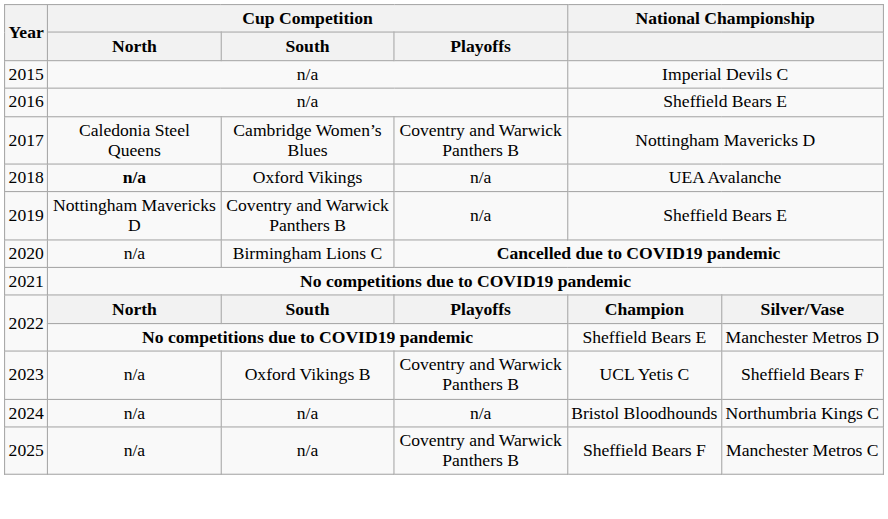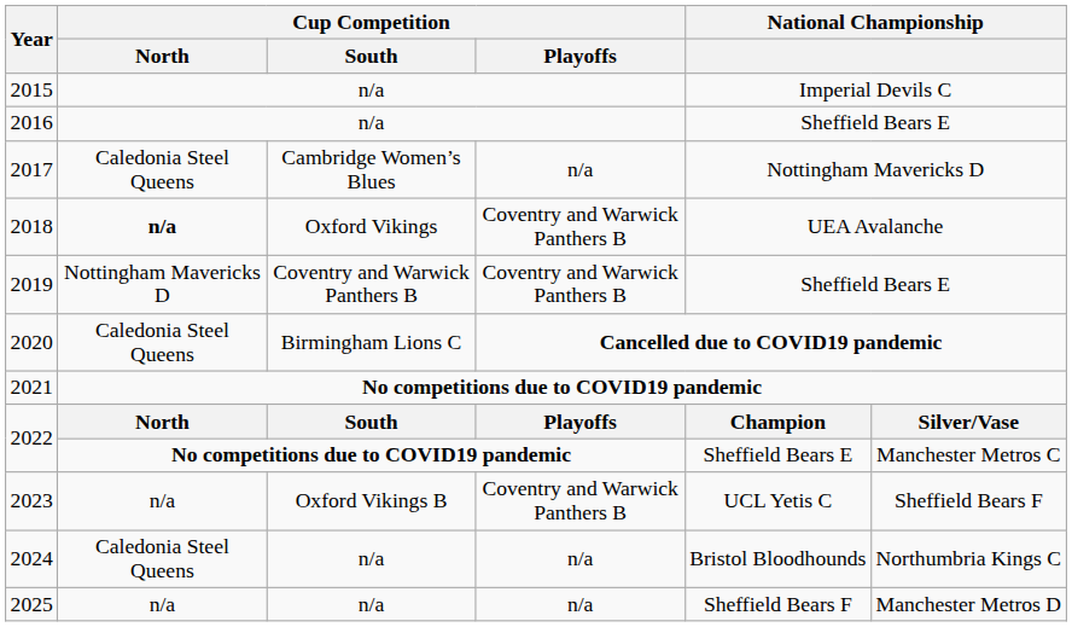2017 | Cup Competition / Playoffs: Coventry and Warwick Panthers B -> n/a
2018 | Cup Competition / Playoffs: n/a -> Coventry and Warwick Panthers B
2019 | Cup Competition / Playoffs: n/a -> Coventry and Warwick Panthers B
2020 | Cup Competition / North: n/a -> Caledonia Steel Queens
2022 / No competitions due to COVID19 pandemic | column 6: Manchester Metros D -> Manchester Metros C
2024 | Cup Competition / North: n/a -> Caledonia Steel Queens
2025 | Cup Competition / Playoffs: Coventry and Warwick Panthers B -> n/a
2025 | column 6: Manchester Metros C -> Manchester Metros D
